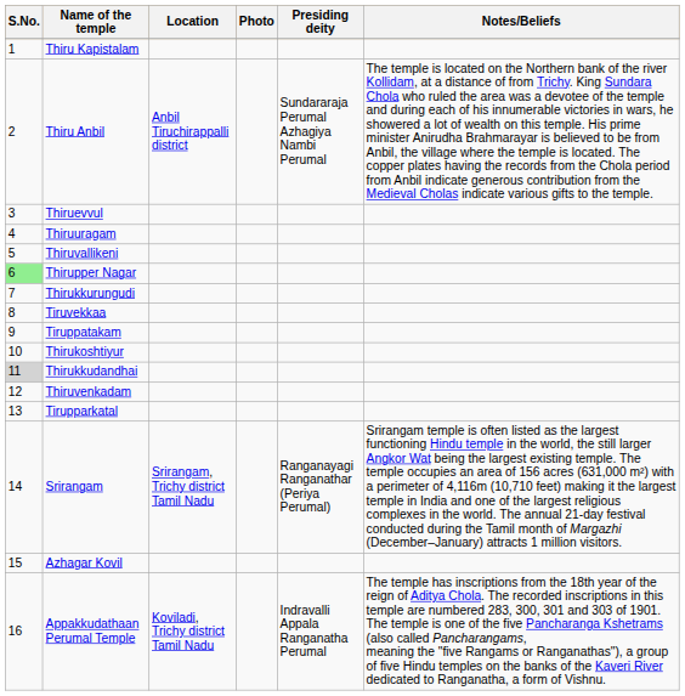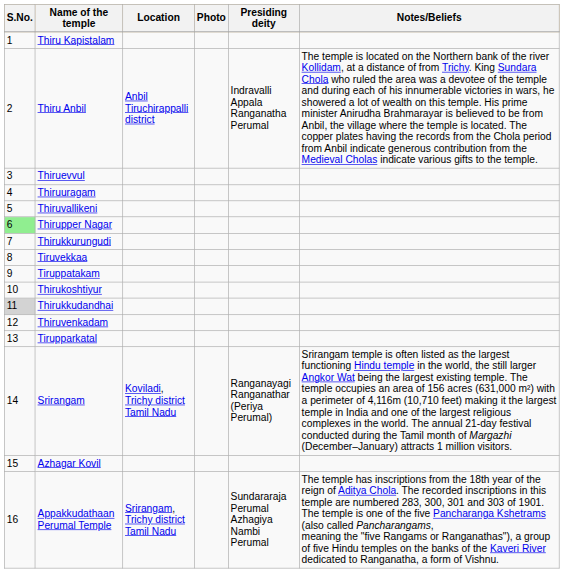Thiru Anbil | Presiding deity: Sundararaja Perumal Azhagiya Nambi Perumal -> Indravalli Appala Ranganatha Perumal
Srirangam | Location: Srirangam, Trichy district Tamil Nadu -> Koviladi, Trichy district Tamil Nadu
Appakkudathaan Perumal Temple | Location: Koviladi, Trichy district Tamil Nadu -> Srirangam, Trichy district Tamil Nadu
Appakkudathaan Perumal Temple | Presiding deity: Indravalli Appala Ranganatha Perumal -> Sundararaja Perumal Azhagiya Nambi Perumal
